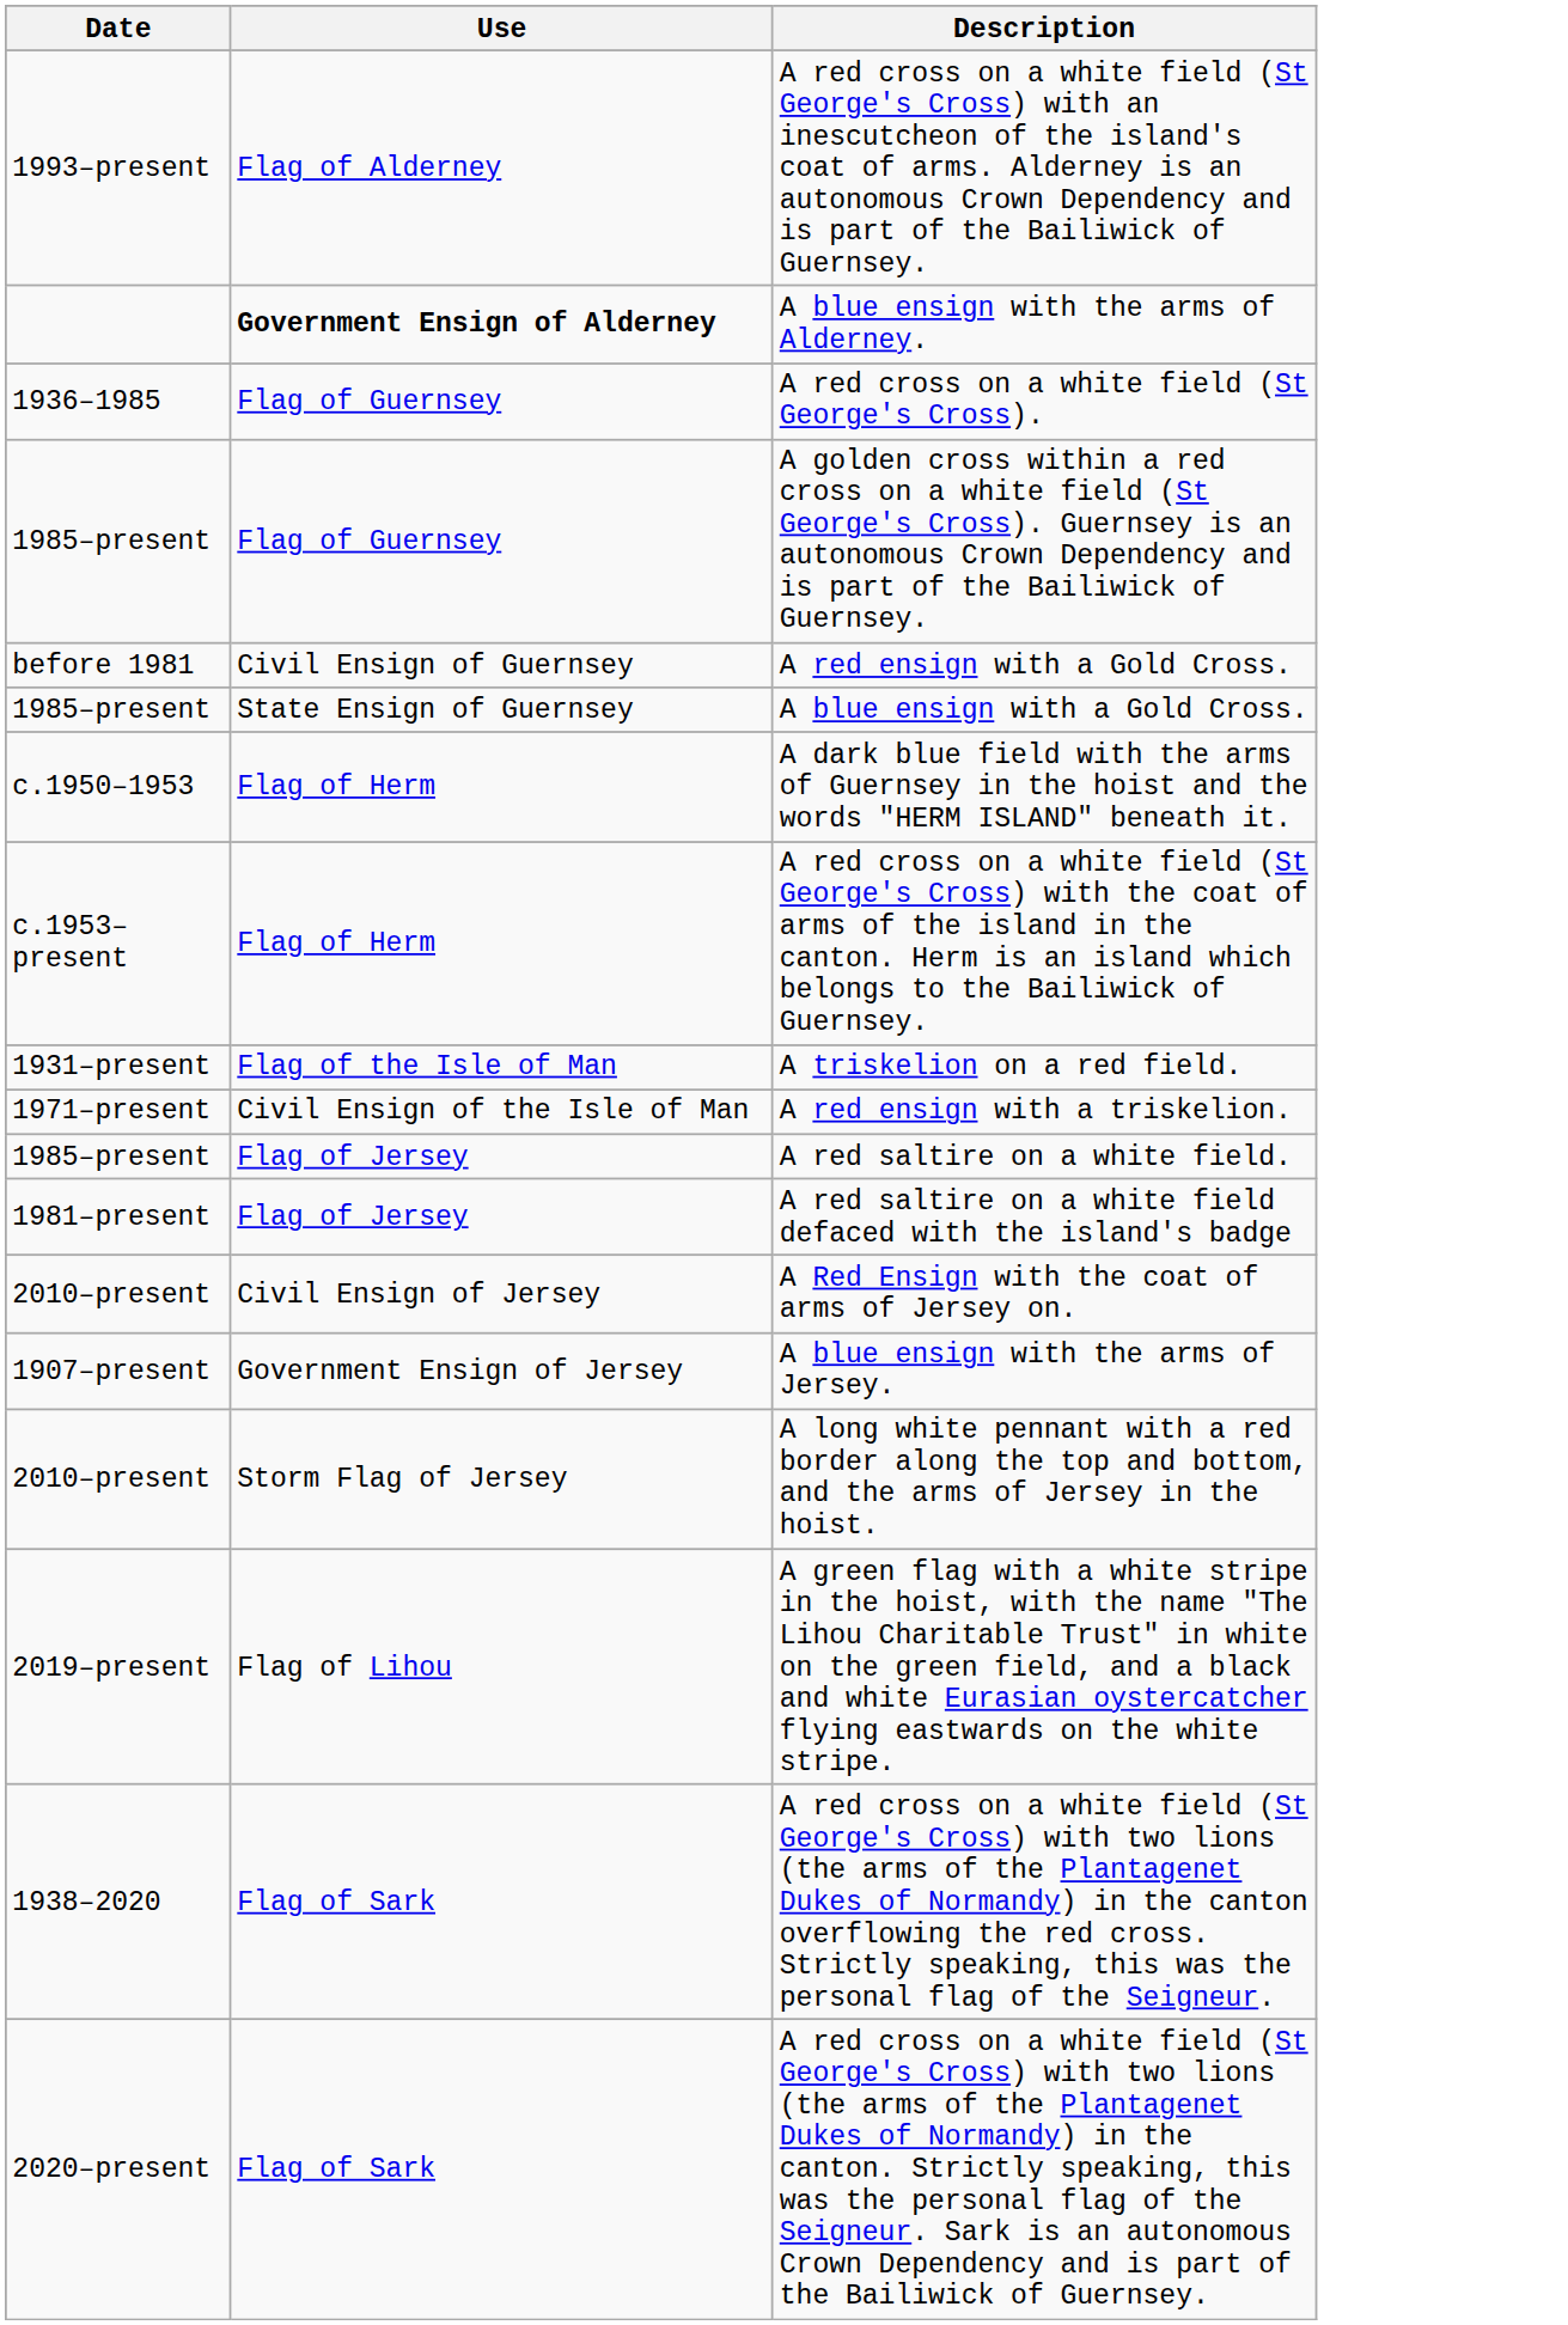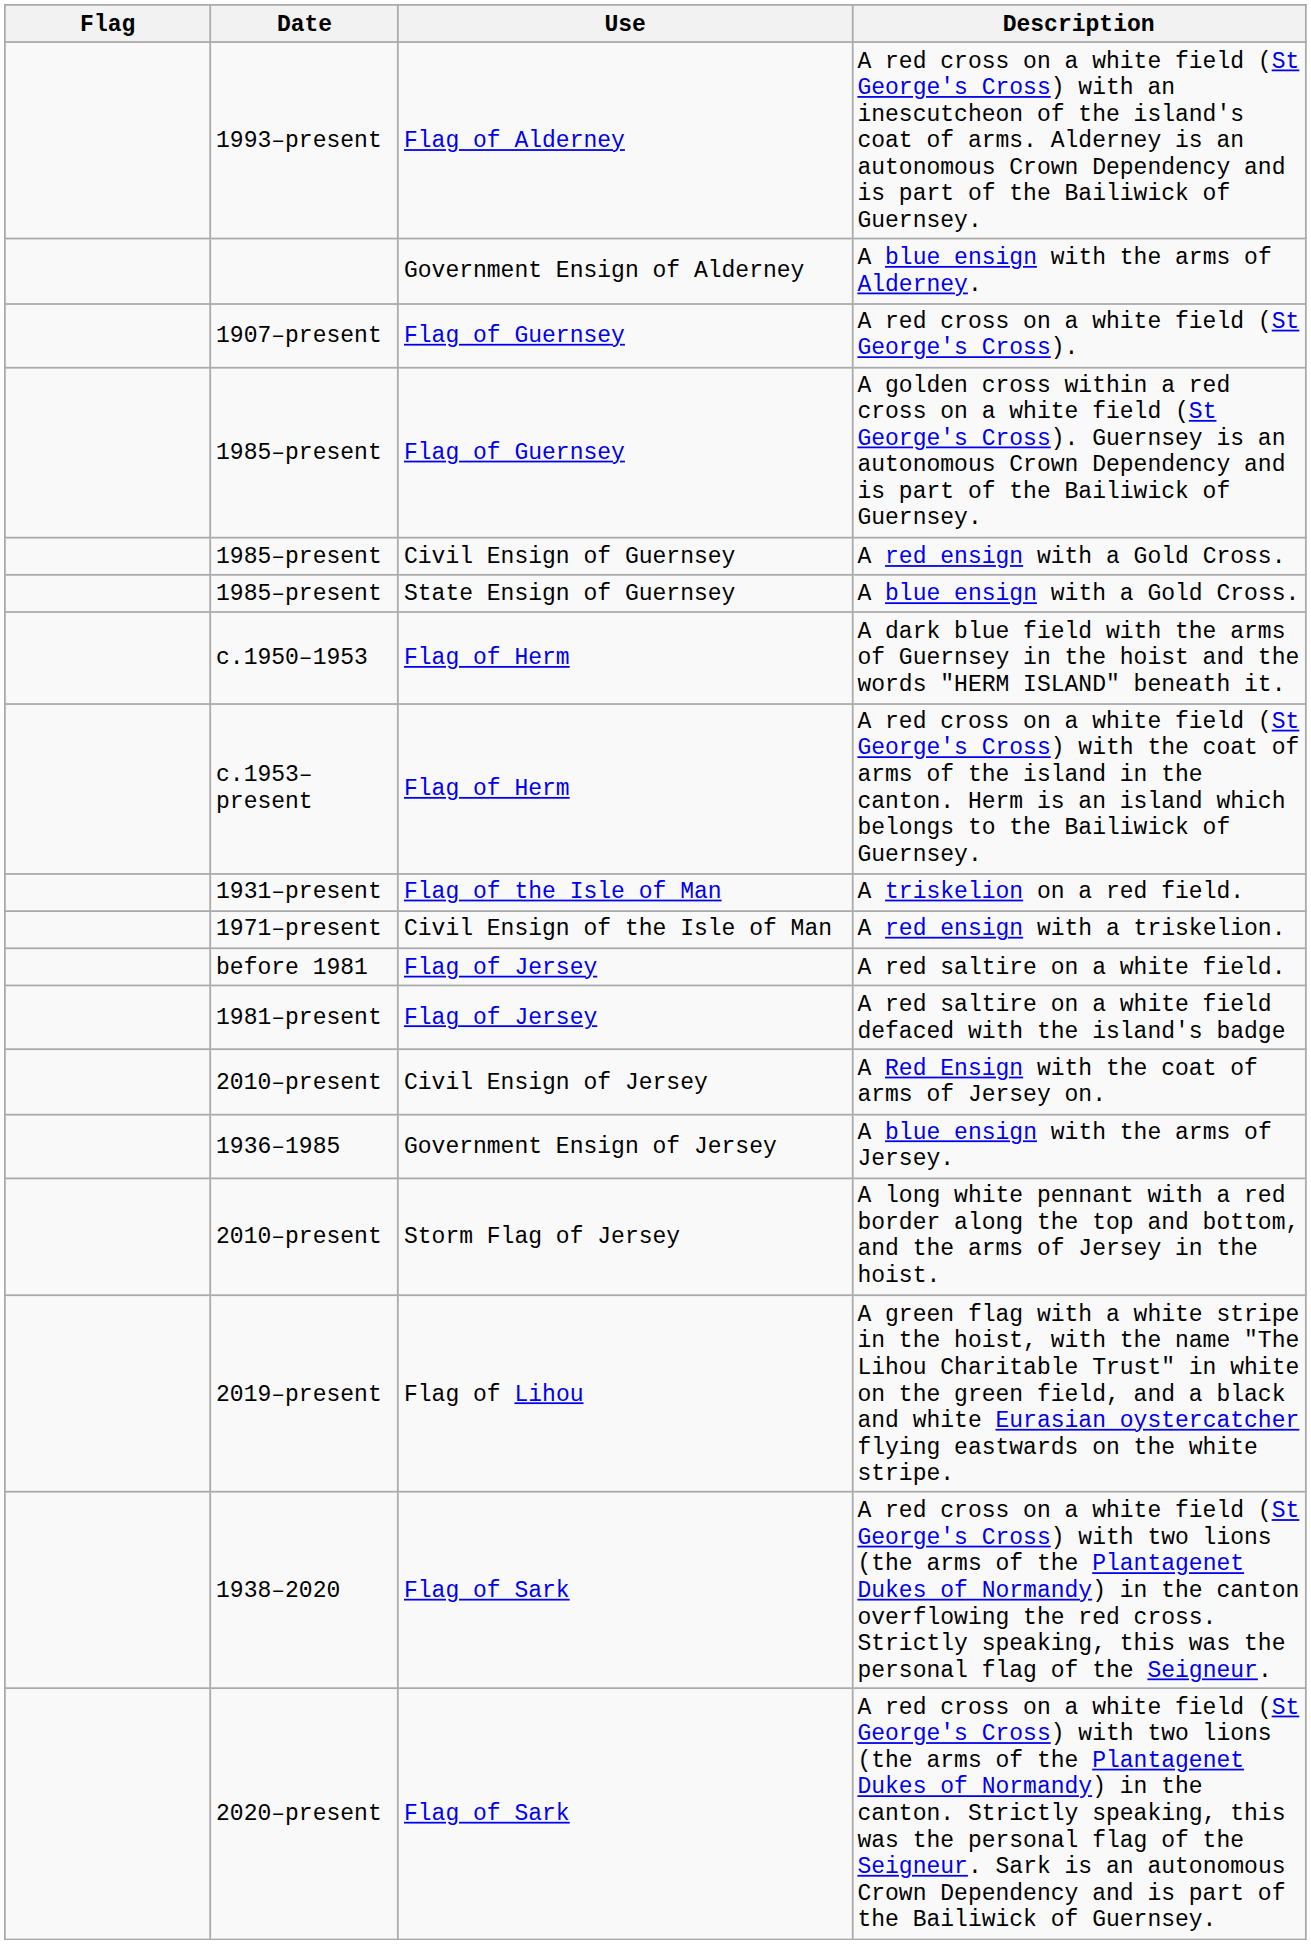+ column: Flag
A blue ensign with the arms of Alderney. | Use: bold -> normal
A red cross on a white field (St George's Cross). | Date: 1936–1985 -> 1907–present
A red ensign with a Gold Cross. | Date: before 1981 -> 1985–present
A red saltire on a white field. | Date: 1985–present -> before 1981
A blue ensign with the arms of Jersey. | Date: 1907–present -> 1936–1985
